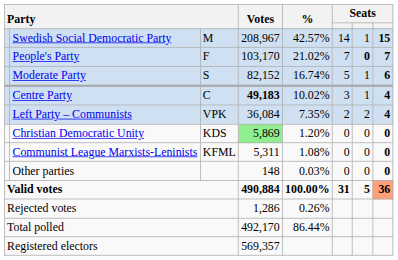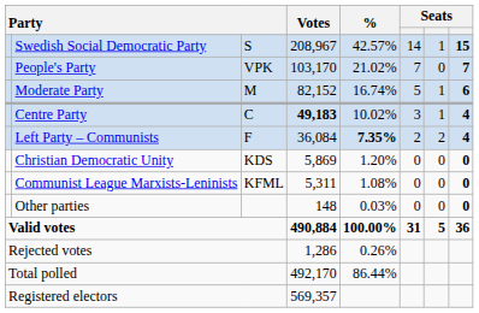Swedish Social Democratic Party | column 3: M -> S
People's Party | column 3: F -> VPK
People's Party | column 7: bold -> normal
Moderate Party | column 3: S -> M
Left Party – Communists | column 3: VPK -> F
Left Party – Communists | %: normal -> bold
Christian Democratic Unity | Votes: lightgreen background -> no background
Valid votes | column 8: lightsalmon background -> no background
